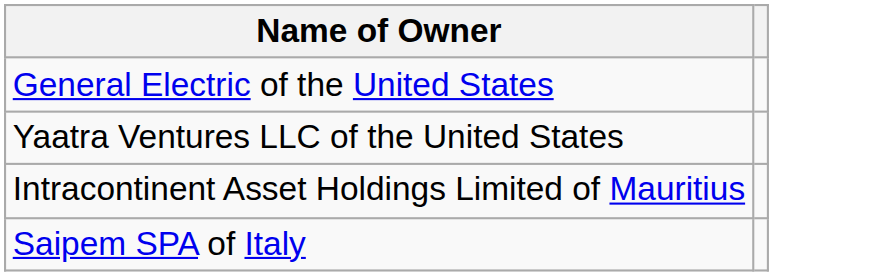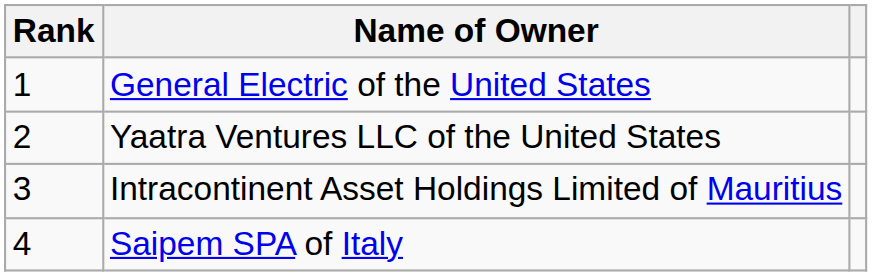+ column: Rank | 1 | 2 | 3 | 4
